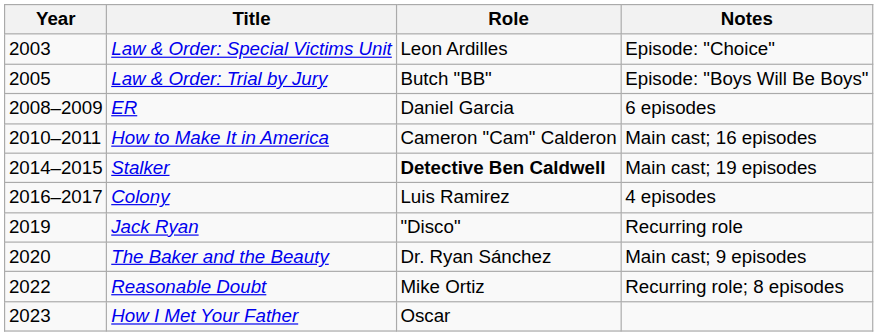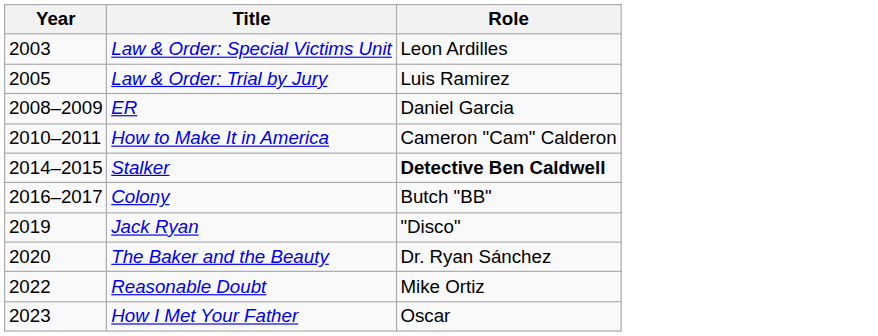- column: Notes | Episode: "Choice" | Episode: "Boys Will Be Boys" | 6 episodes | Main cast; 16 episodes | Main cast; 19 episodes | 4 episodes | Recurring role | Main cast; 9 episodes | Recurring role; 8 episodes
Law & Order: Trial by Jury | Role: Butch "BB" -> Luis Ramirez
Colony | Role: Luis Ramirez -> Butch "BB"
